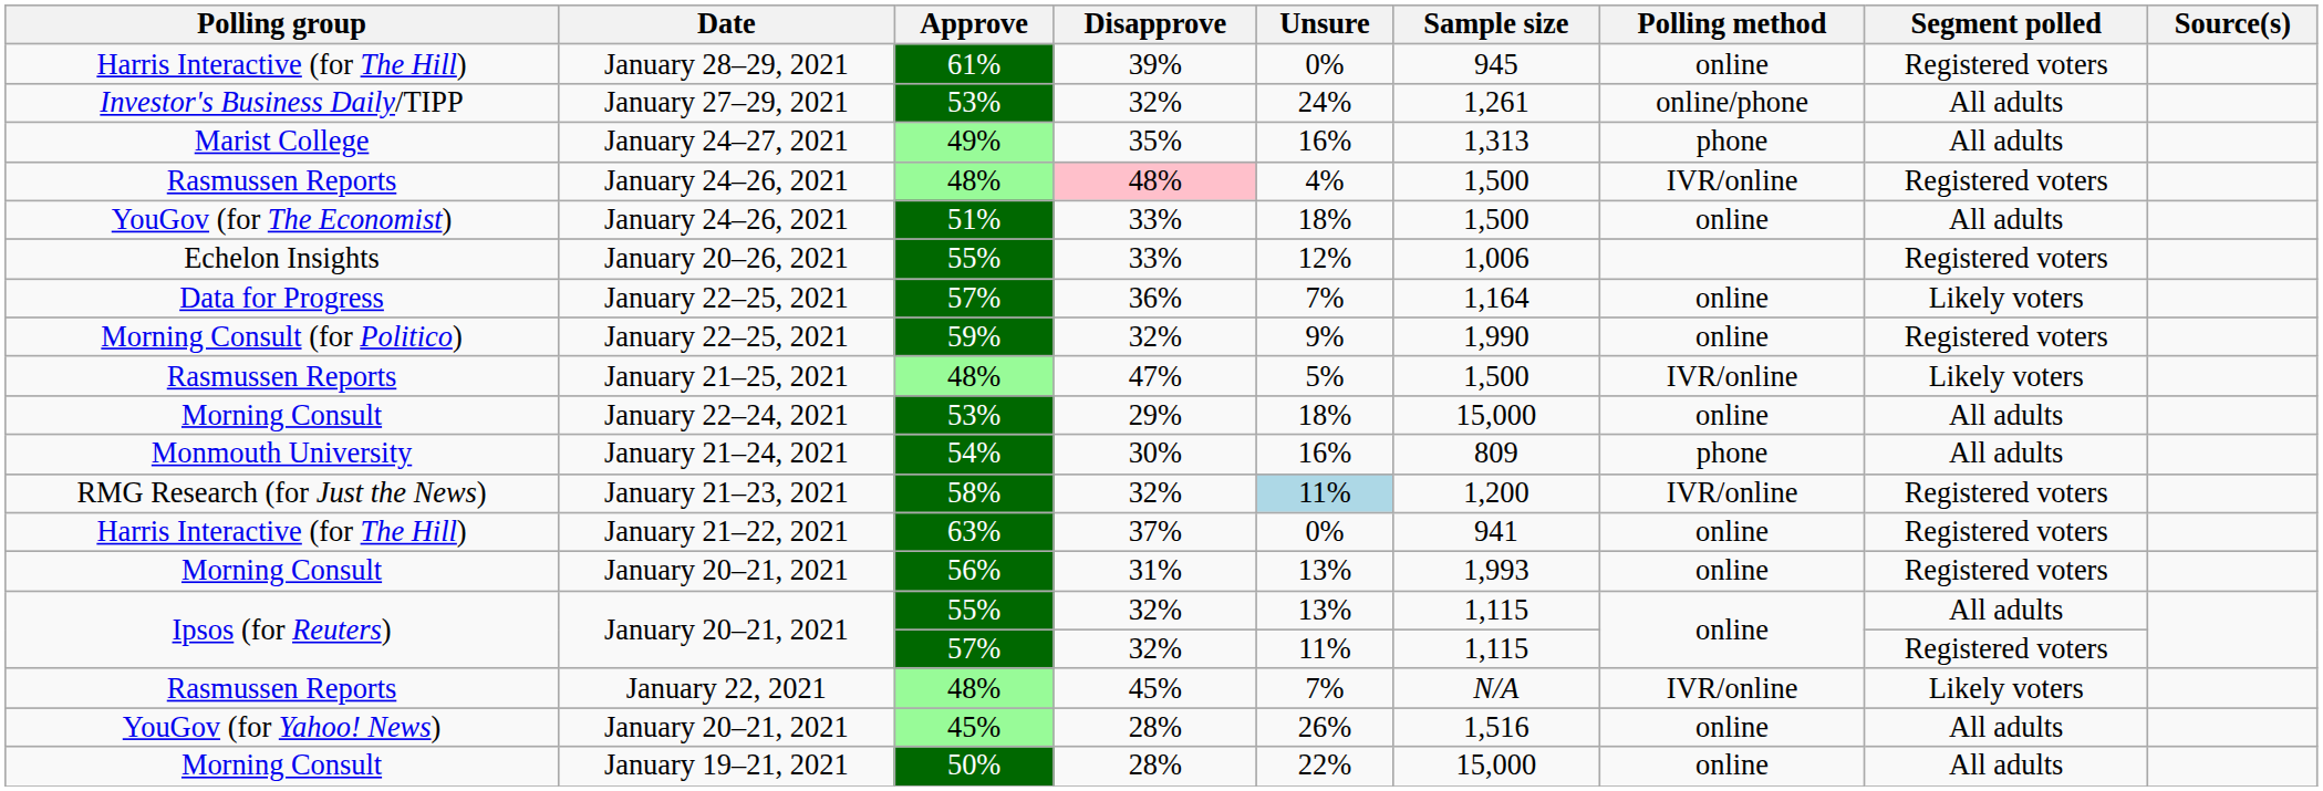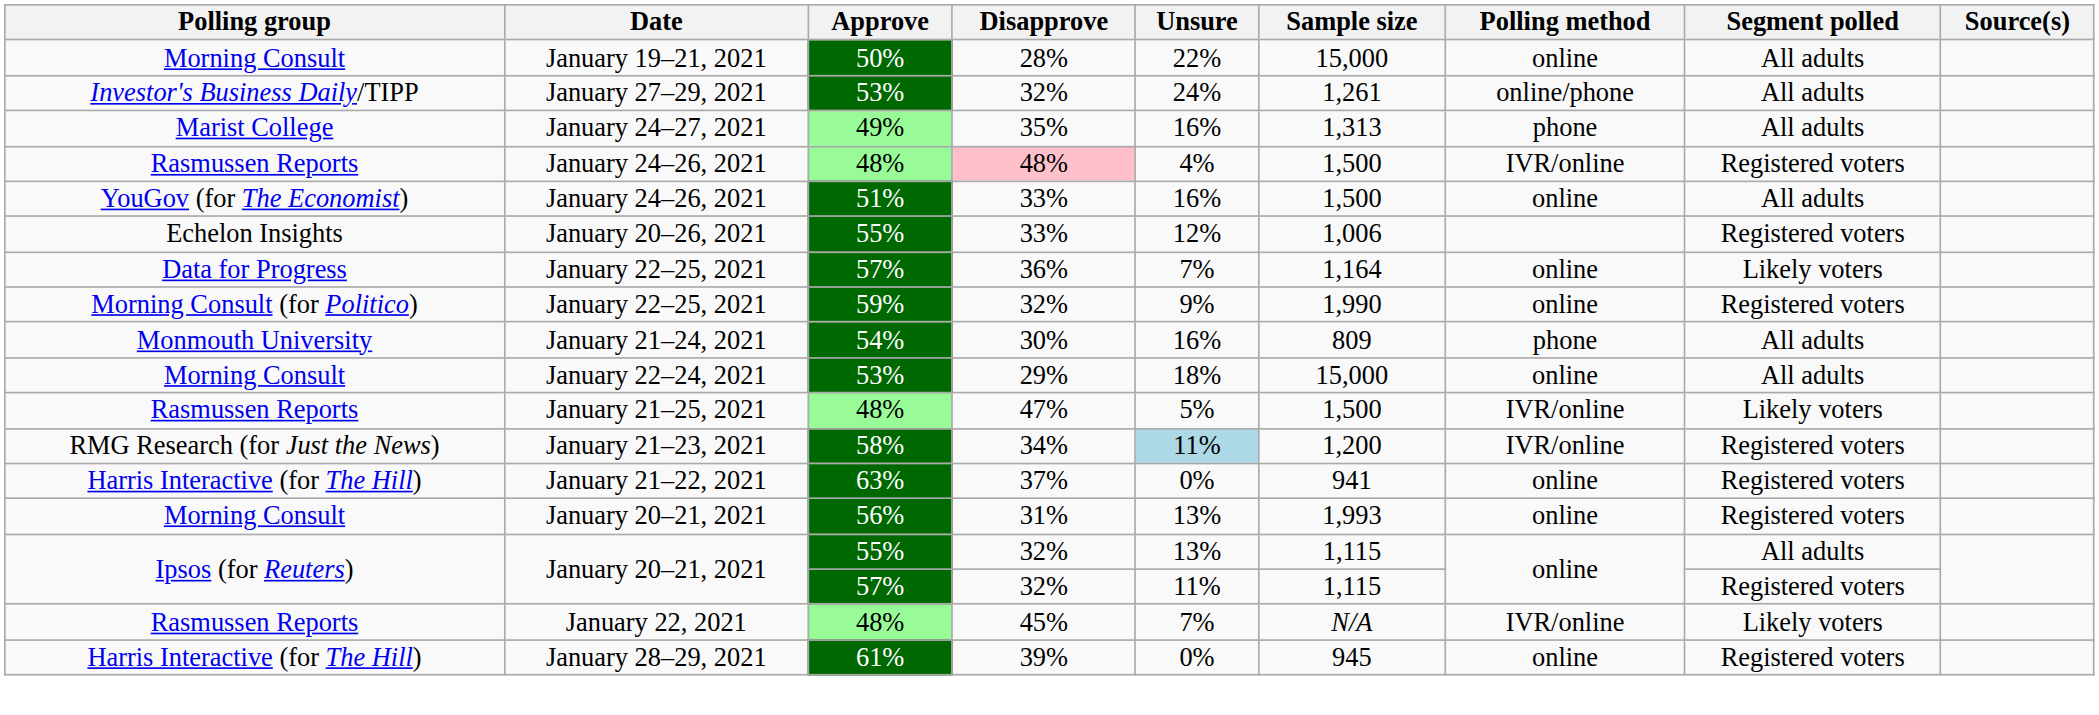rows swapped: January 28–29, 2021 <-> January 19–21, 2021
January 24–26, 2021 / 51% | Unsure: 18% -> 16%
rows swapped: January 21–25, 2021 <-> January 21–24, 2021
January 21–23, 2021 | Disapprove: 32% -> 34%
- row: YouGov (for Yahoo! News) | January 20–21, 2021 | 45% | 28% | 26% | 1,516 | online | All adults
